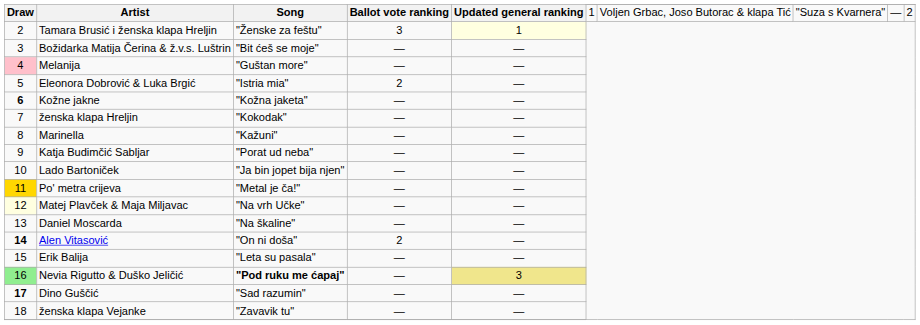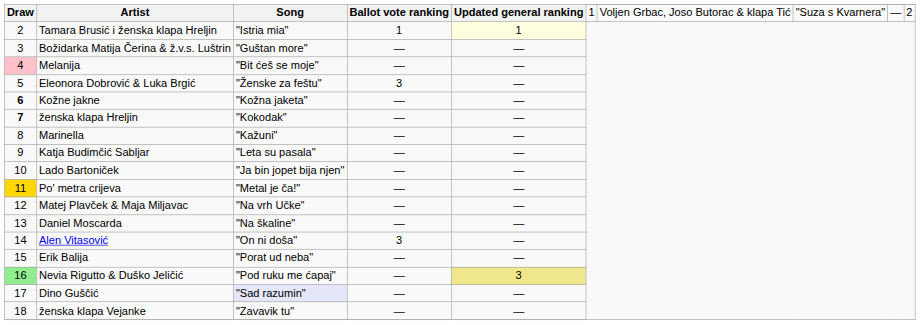Tamara Brusić i ženska klapa Hreljin | Song: "Ženske za feštu" -> "Istria mia"
Tamara Brusić i ženska klapa Hreljin | Ballot vote ranking: 3 -> 1
Božidarka Matija Čerina & ž.v.s. Luštrin | Song: "Bit ćeš se moje" -> "Guštan more"
Melanija | Song: "Guštan more" -> "Bit ćeš se moje"
Eleonora Dobrović & Luka Brgić | Song: "Istria mia" -> "Ženske za feštu"
Eleonora Dobrović & Luka Brgić | Ballot vote ranking: 2 -> 3
ženska klapa Hreljin | Draw: normal -> bold
Katja Budimčić Sabljar | Song: "Porat ud neba" -> "Leta su pasala"
Matej Plavček & Maja Miljavac | Draw: lightyellow background -> no background
Alen Vitasović | Draw: bold -> normal
Alen Vitasović | Ballot vote ranking: 2 -> 3
Erik Balija | Song: "Leta su pasala" -> "Porat ud neba"
Nevia Rigutto & Duško Jeličić | Song: bold -> normal
Dino Guščić | Draw: bold -> normal
Dino Guščić | Song: no background -> lavender background
